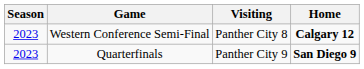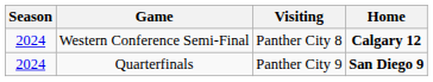Western Conference Semi-Final | Season: 2023 -> 2024
Quarterfinals | Season: 2023 -> 2024
